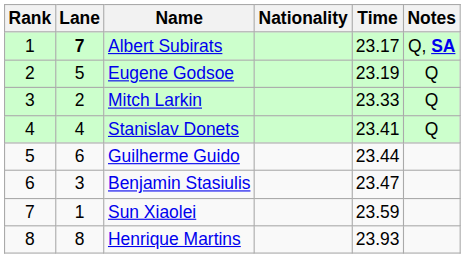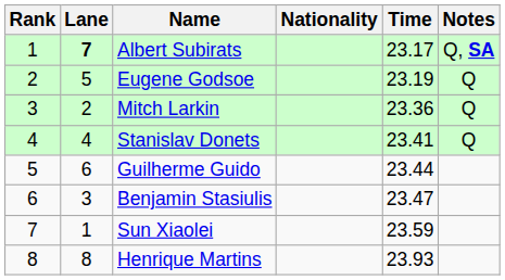Mitch Larkin | Time: 23.33 -> 23.36
